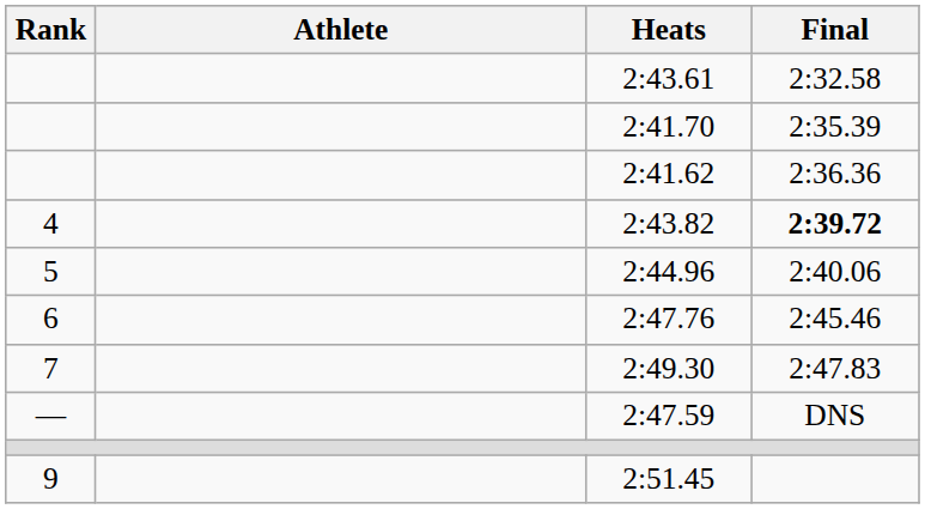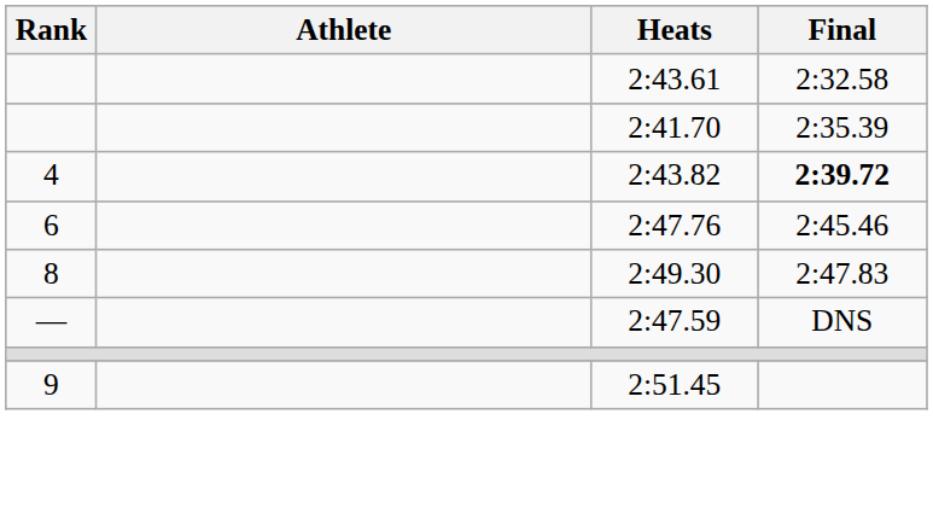- row: 2:41.62 | 2:36.36
- row: 5 | 2:44.96 | 2:40.06
2:49.30 | Rank: 7 -> 8
